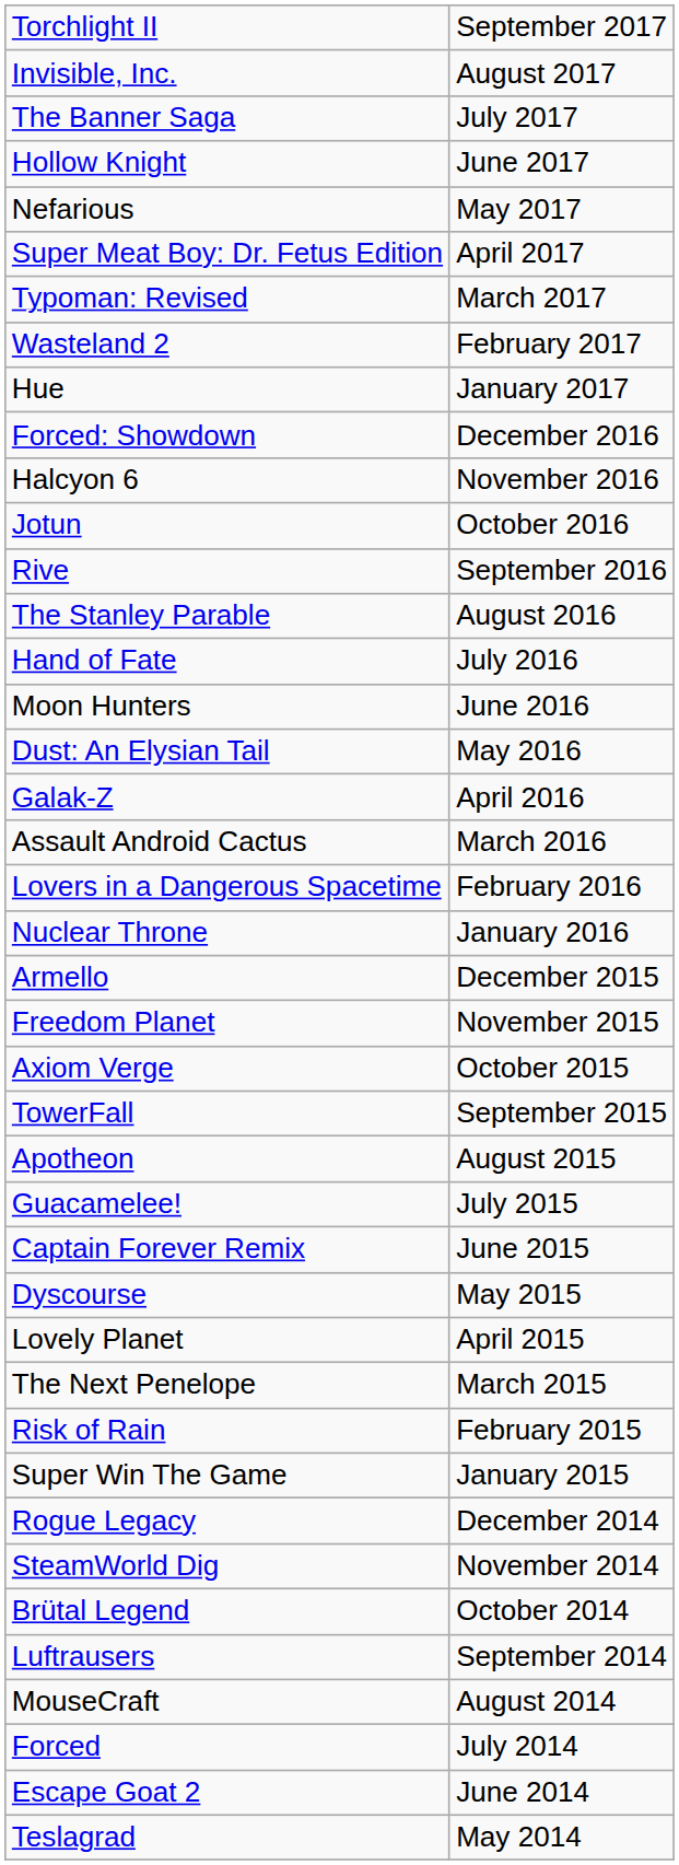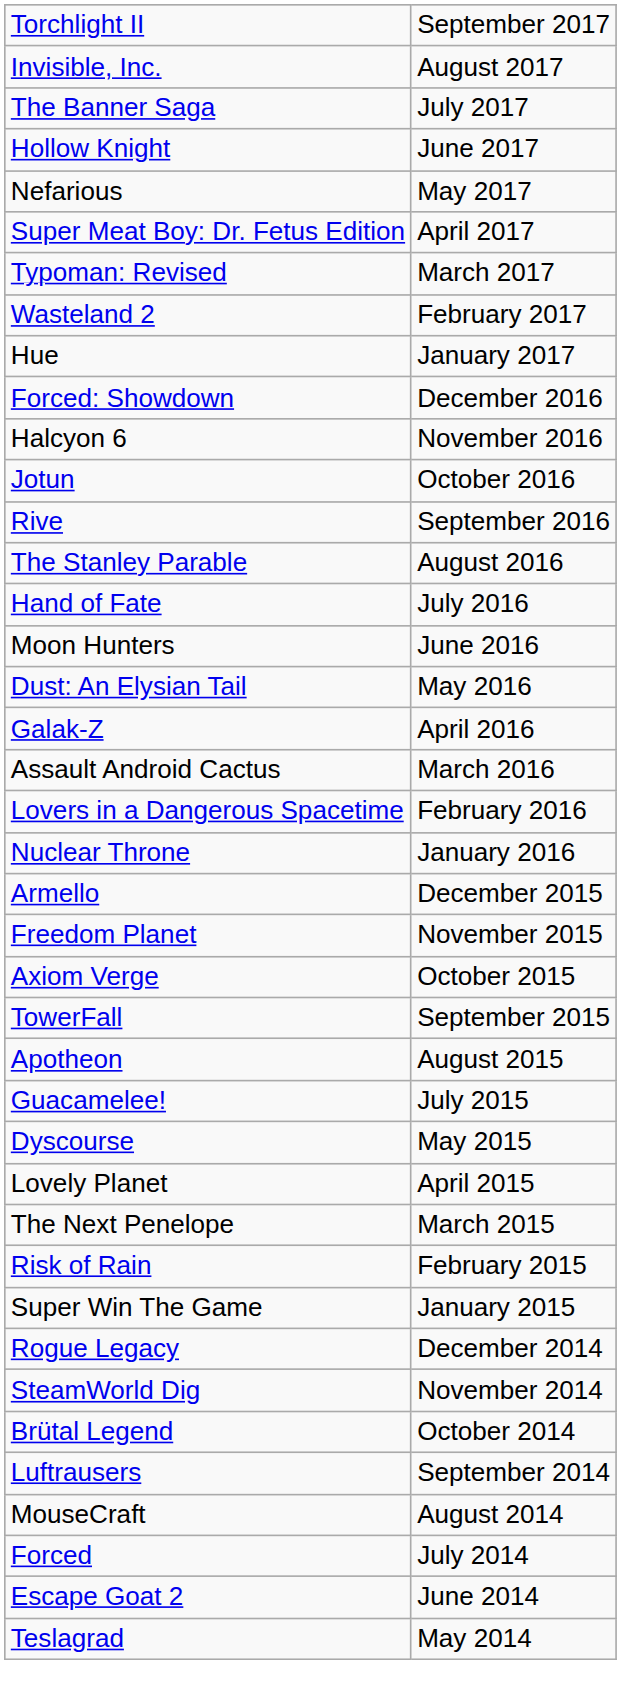- row: Captain Forever Remix | June 2015
